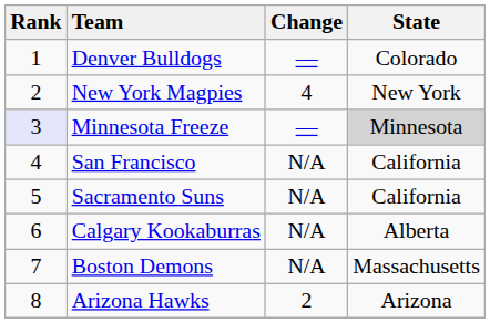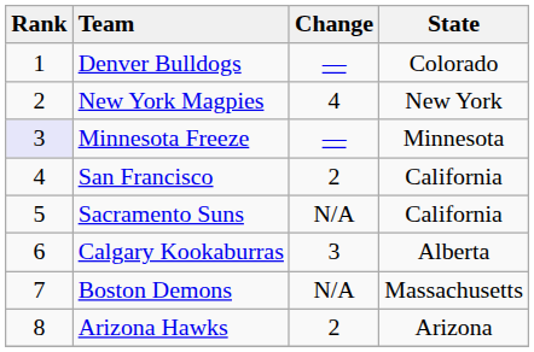Minnesota Freeze | State: lightgrey background -> no background
San Francisco | Change: N/A -> 2
Calgary Kookaburras | Change: N/A -> 3
